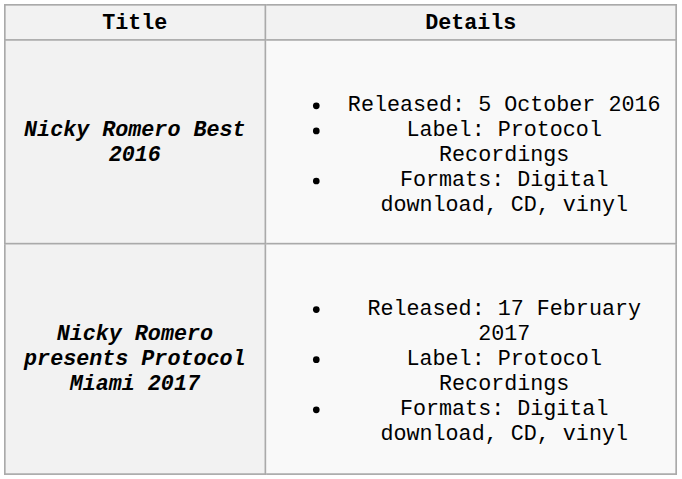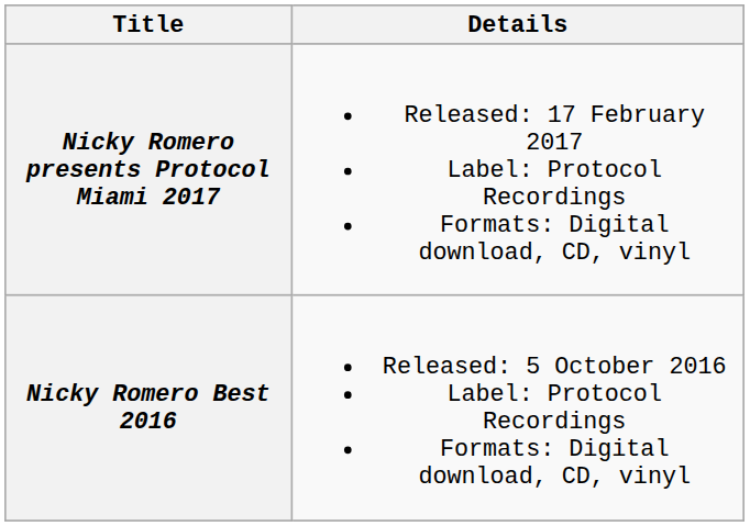rows swapped: Nicky Romero Best 2016 <-> Nicky Romero presents Protocol Miami 2017
